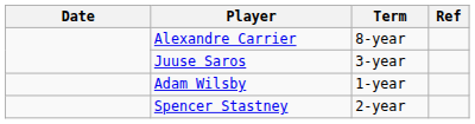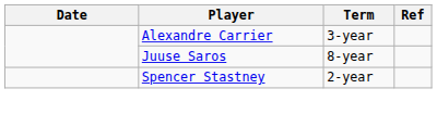Alexandre Carrier | Term: 8-year -> 3-year
Juuse Saros | Term: 3-year -> 8-year
- row: Adam Wilsby | 1-year
